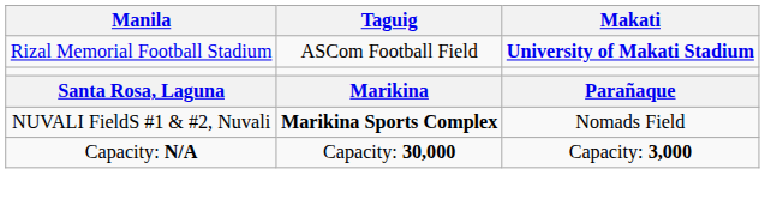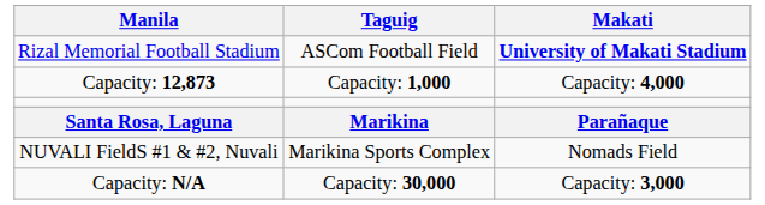+ row: Capacity: 12,873 | Capacity: 1,000 | Capacity: 4,000
NUVALI FieldS #1 & #2, Nuvali | Taguig: bold -> normal
